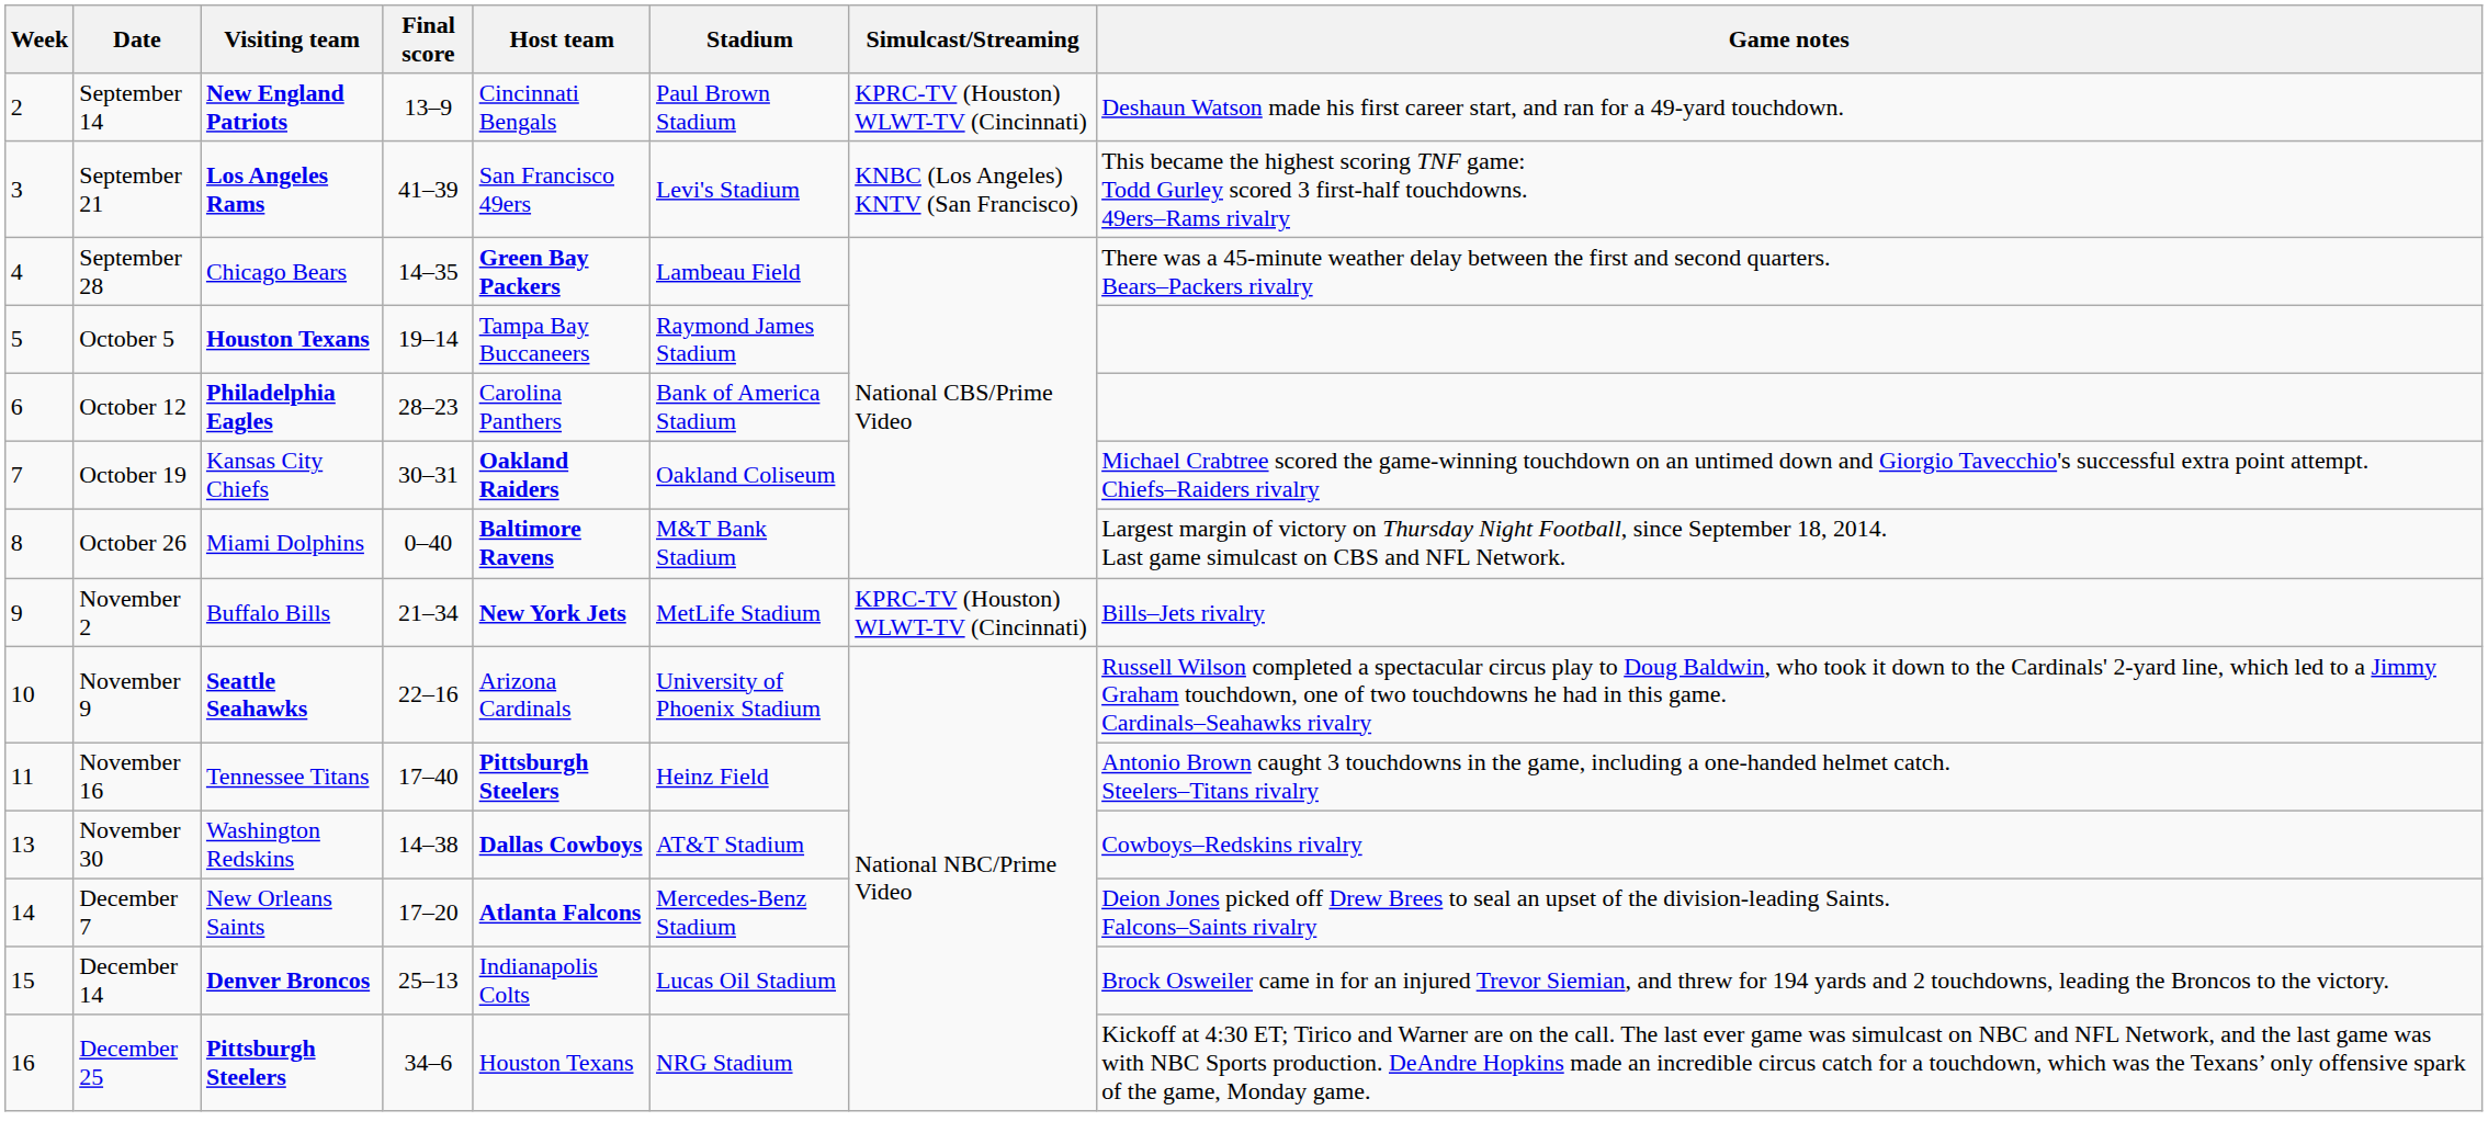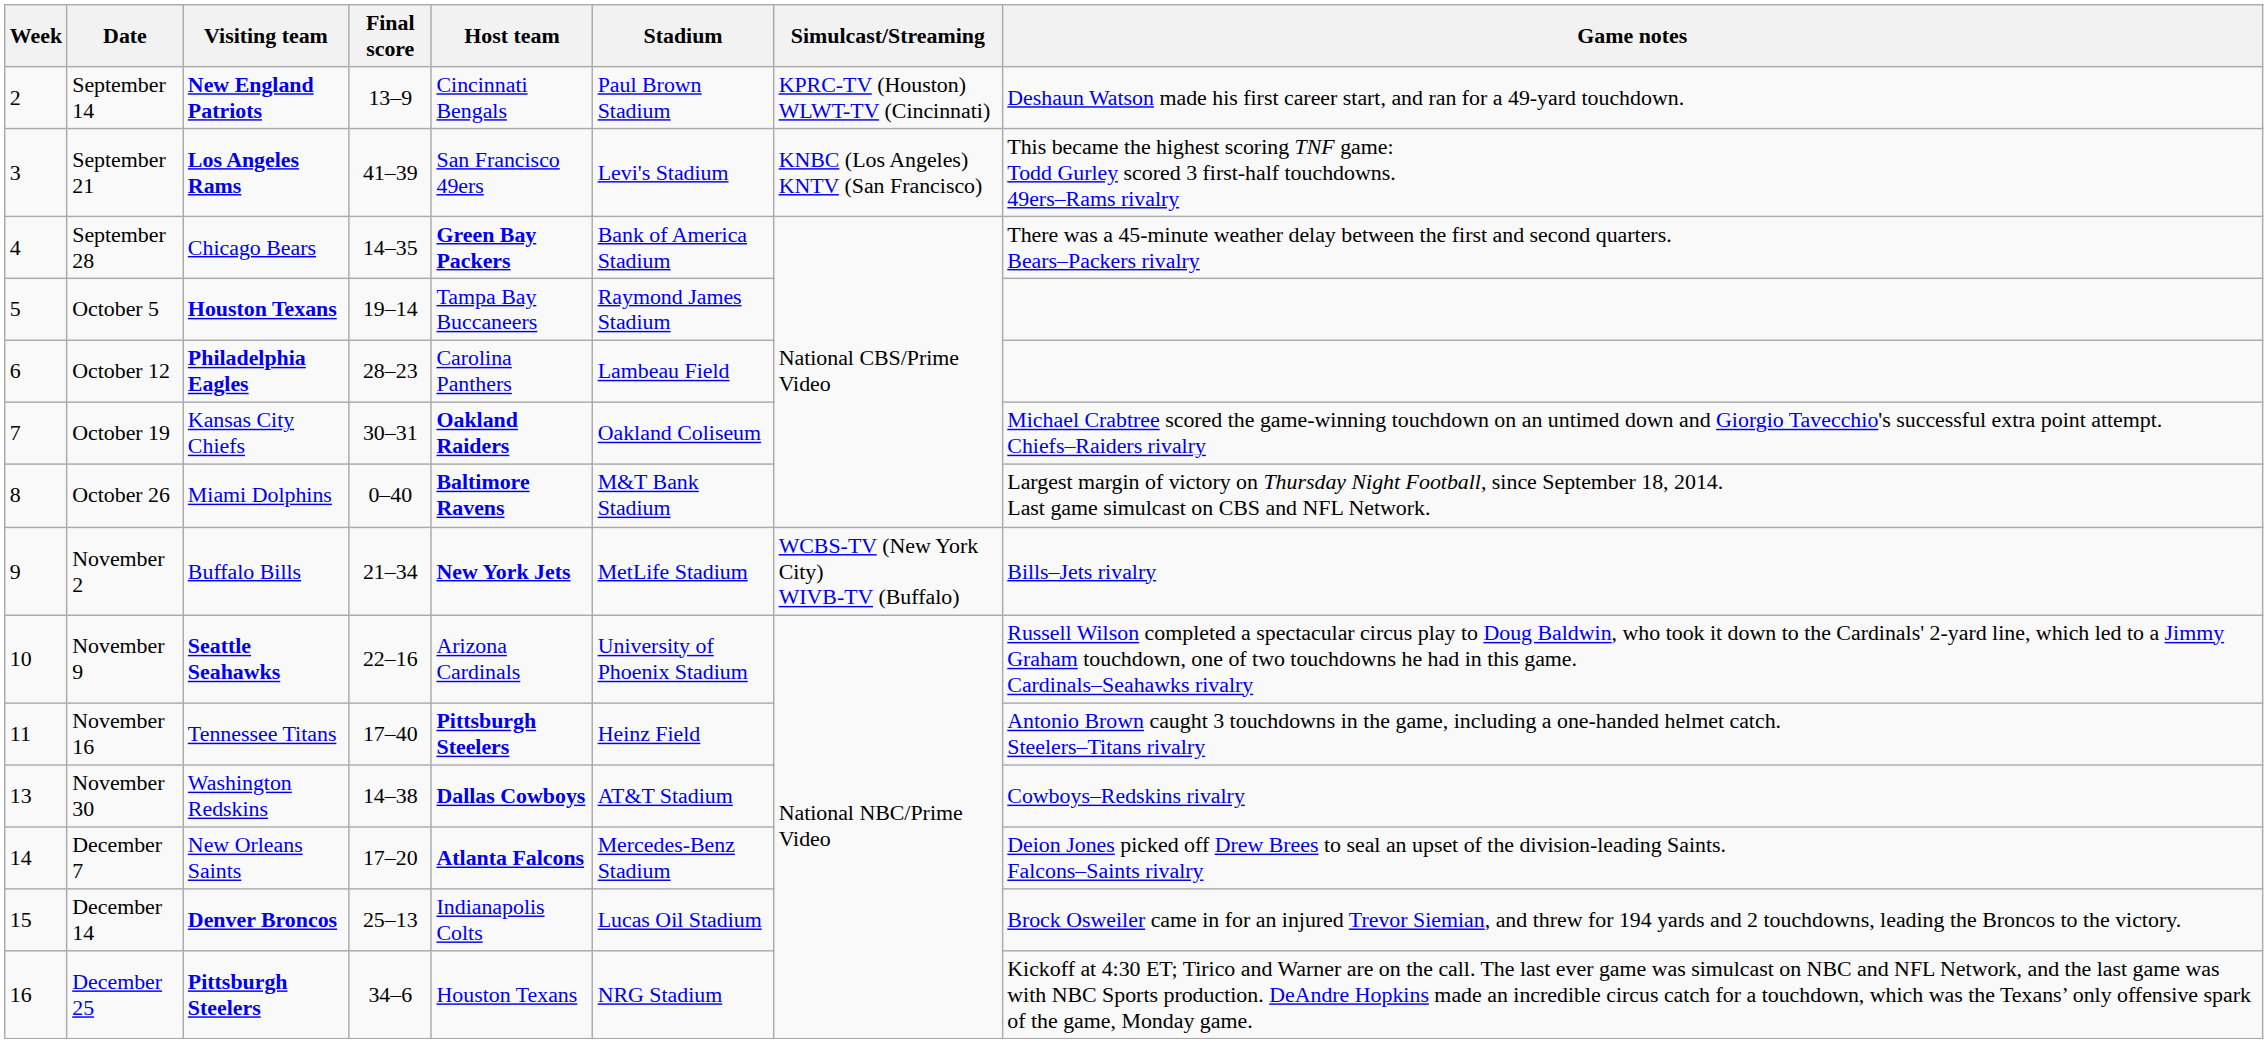September 28 | Stadium: Lambeau Field -> Bank of America Stadium
October 12 | Stadium: Bank of America Stadium -> Lambeau Field
November 2 | Simulcast/Streaming: KPRC-TV (Houston) WLWT-TV (Cincinnati) -> WCBS-TV (New York City) WIVB-TV (Buffalo)
